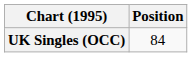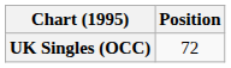UK Singles (OCC) | Position: 84 -> 72
